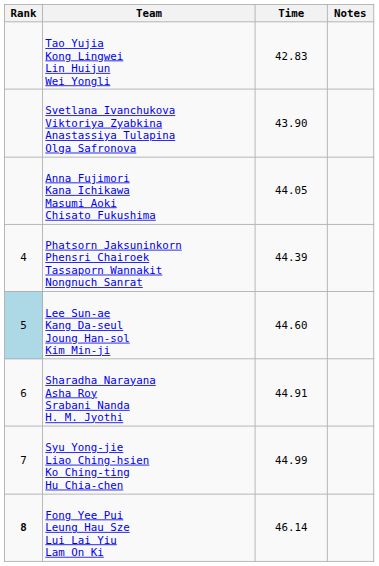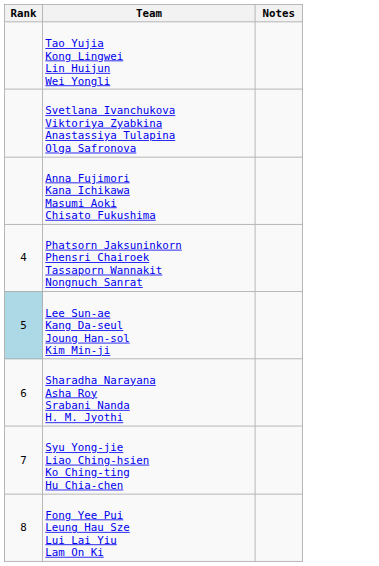- column: Time | 42.83 | 43.90 | 44.05 | 44.39 | 44.60 | 44.91 | 44.99 | 46.14
Fong Yee Pui Leung Hau Sze Lui Lai Yiu Lam On Ki | Rank: bold -> normal
